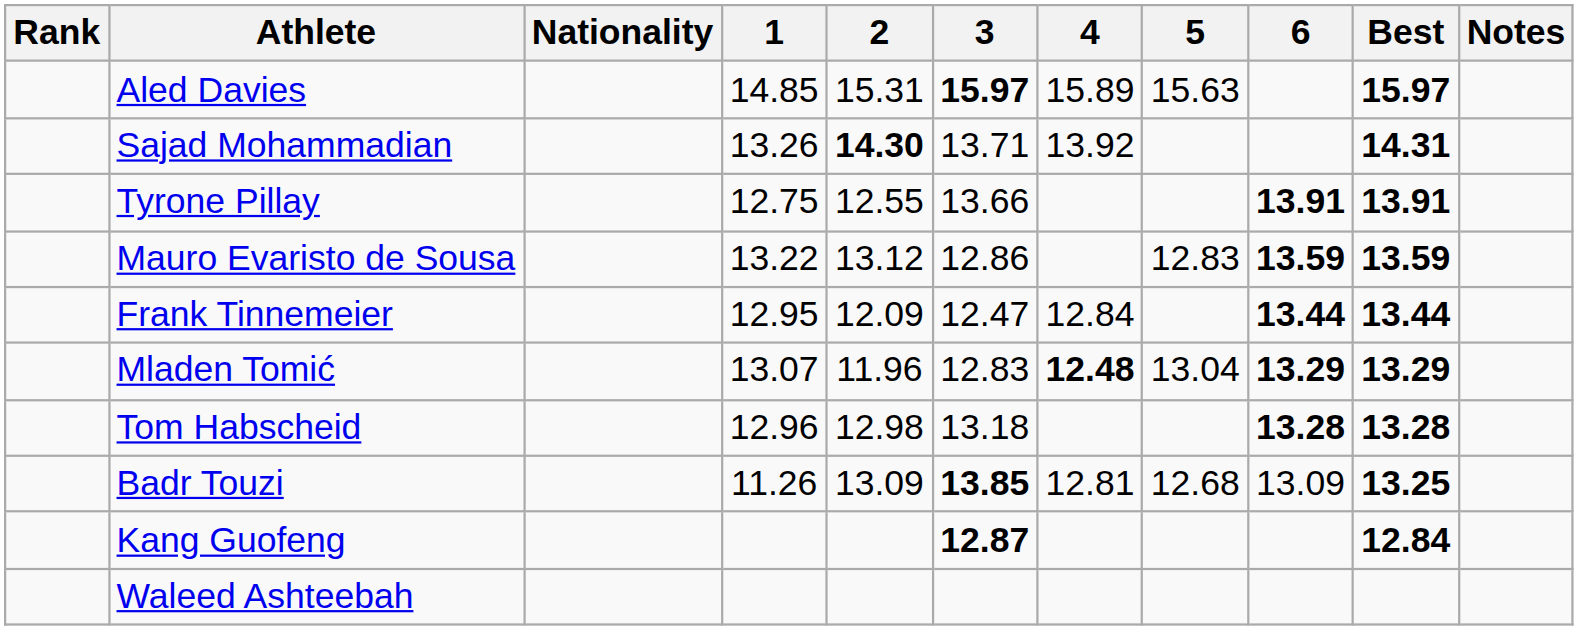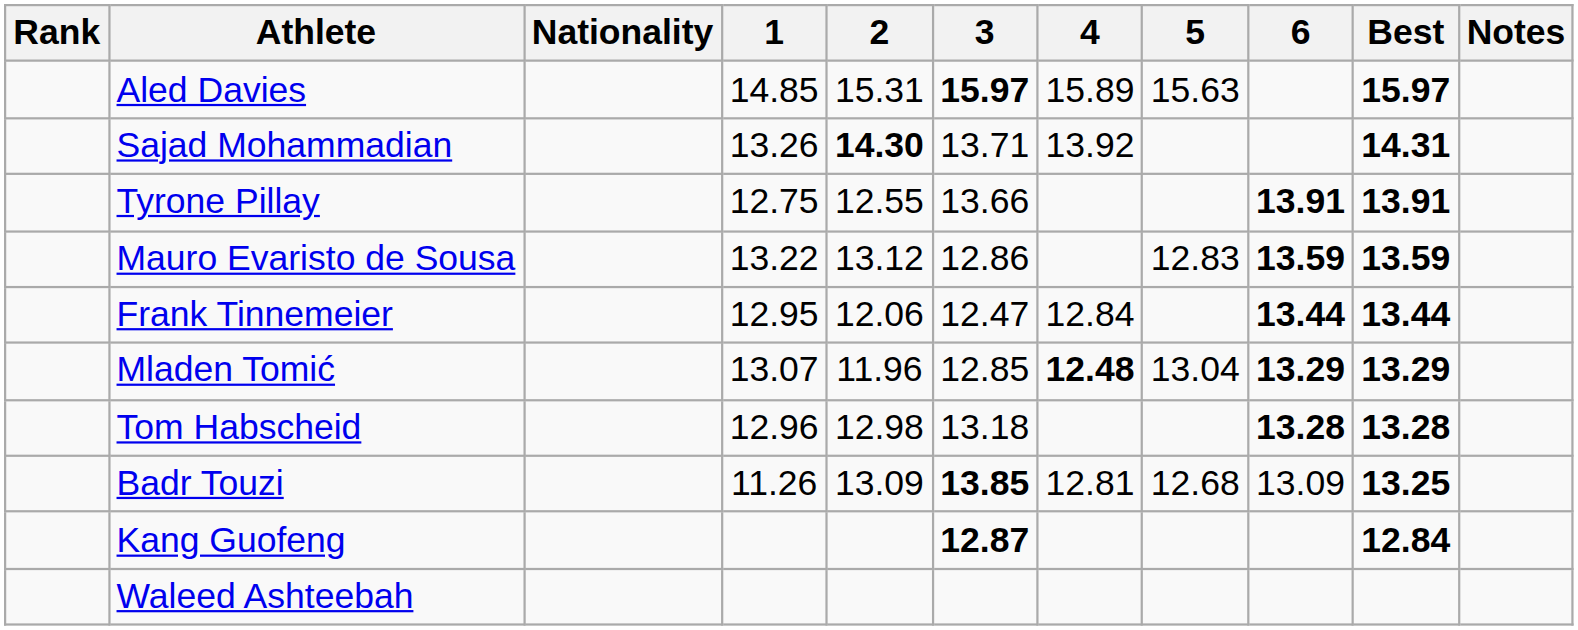Frank Tinnemeier | 2: 12.09 -> 12.06
Mladen Tomić | 3: 12.83 -> 12.85
